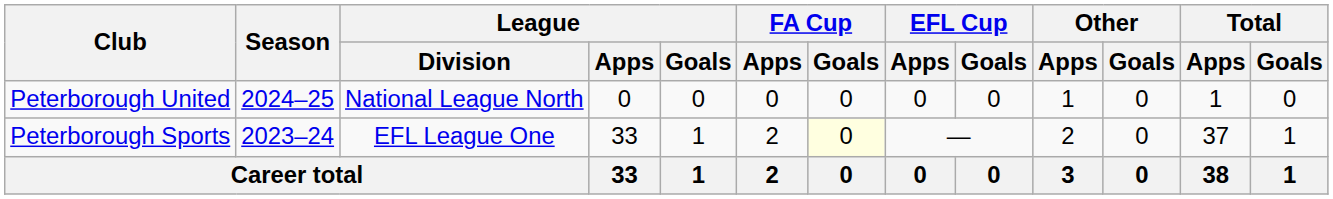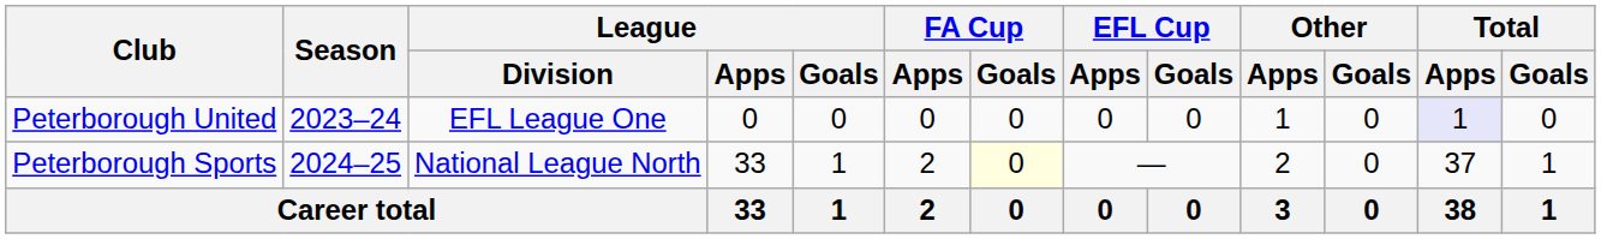Peterborough United | Season: 2024–25 -> 2023–24
Peterborough United | League / Division: National League North -> EFL League One
Peterborough United | Total / Apps: no background -> lavender background
Peterborough Sports | Season: 2023–24 -> 2024–25
Peterborough Sports | League / Division: EFL League One -> National League North
